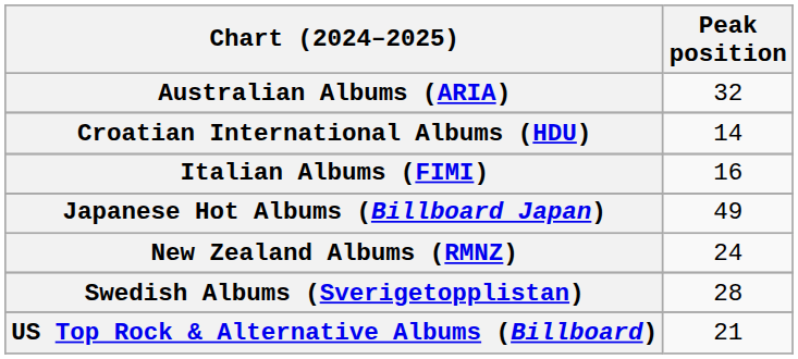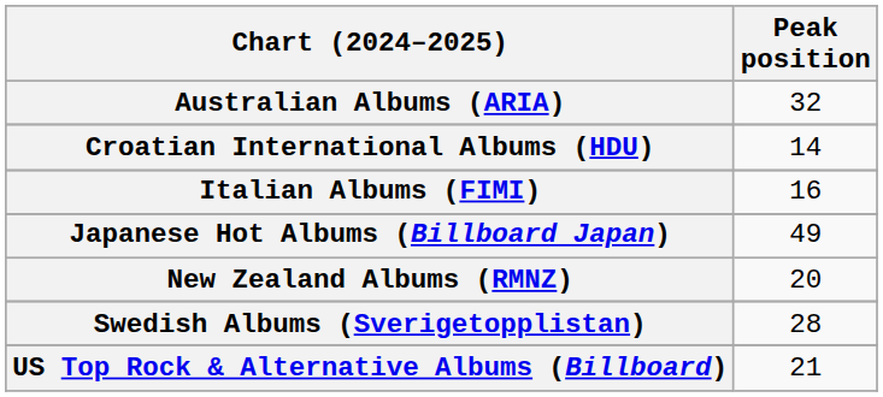New Zealand Albums (RMNZ) | Peak position: 24 -> 20
